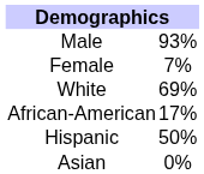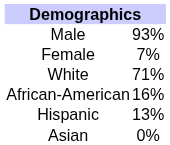White | column 2: 69% -> 71%
African-American | column 2: 17% -> 16%
Hispanic | column 2: 50% -> 13%
